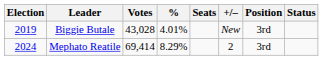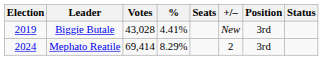Biggie Butale | %: 4.01% -> 4.41%
